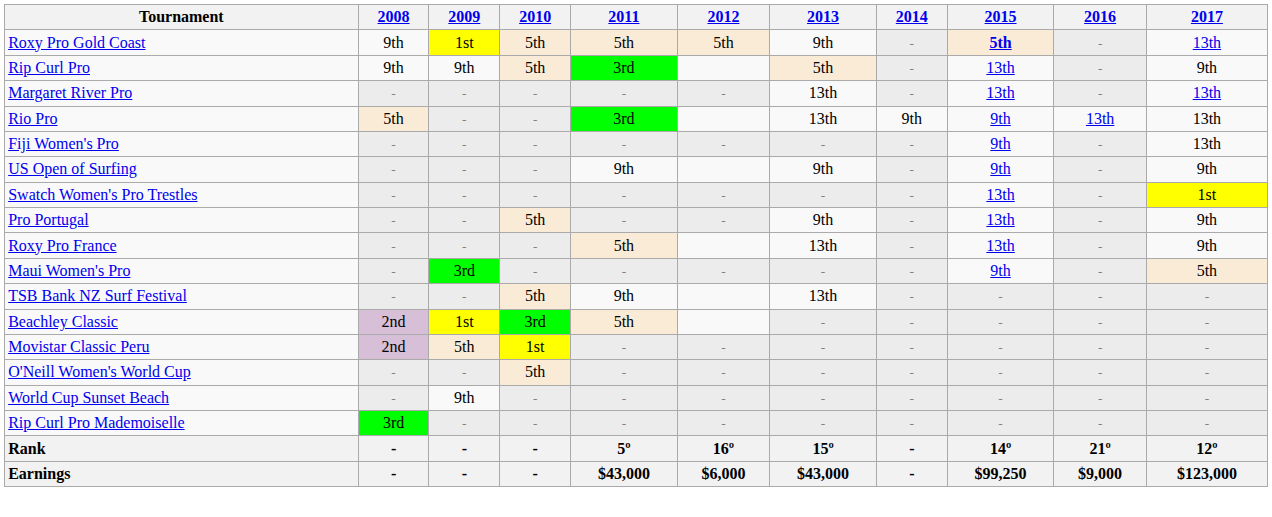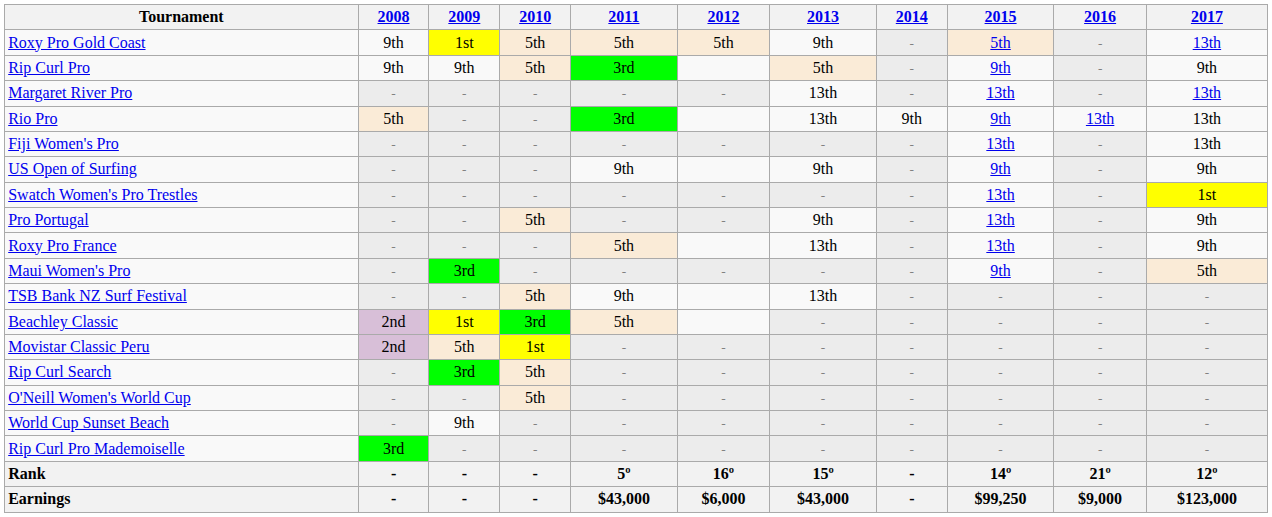Roxy Pro Gold Coast | 2015: bold -> normal
Rip Curl Pro | 2015: 13th -> 9th
Fiji Women's Pro | 2015: 9th -> 13th
+ row: Rip Curl Search | - | 3rd | 5th | - | - | - | - | - | - | -
